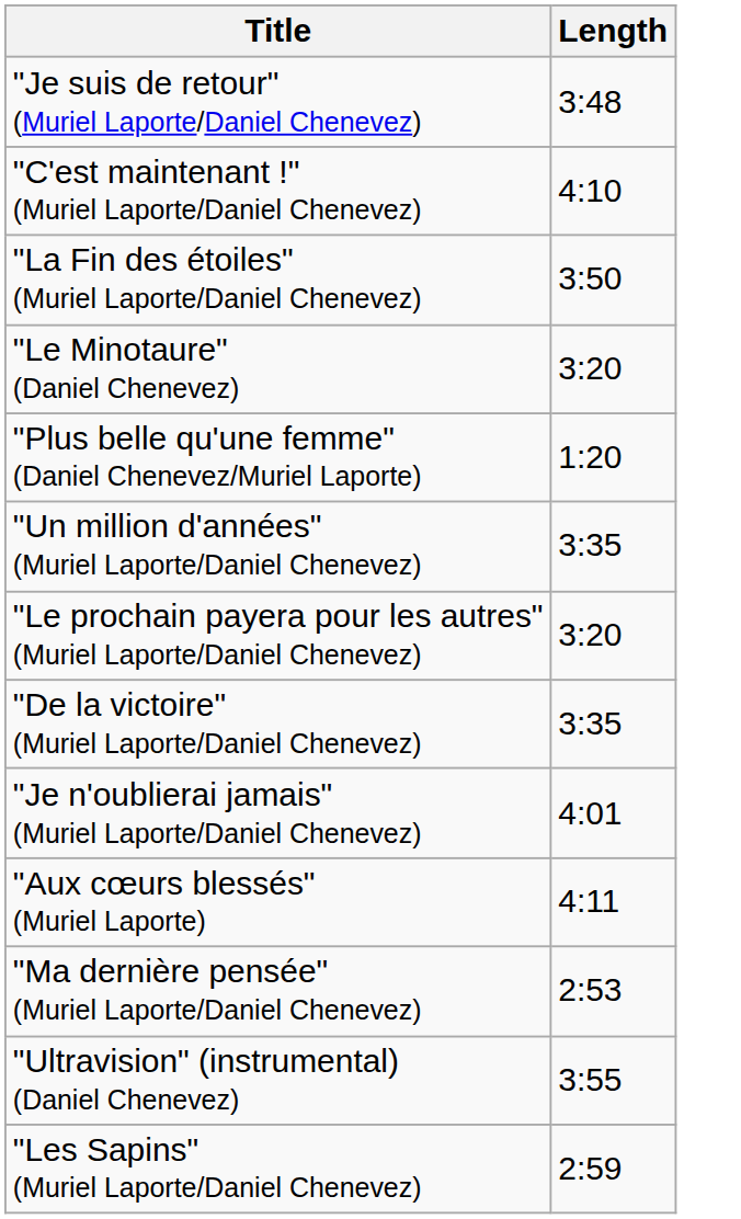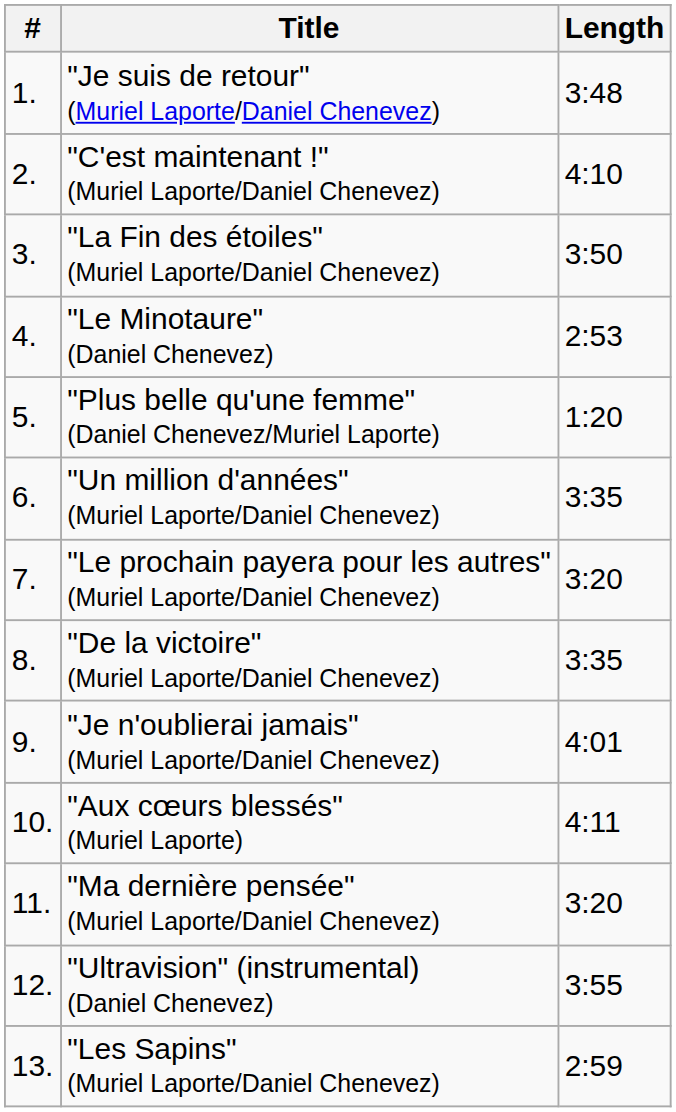+ column: # | 1. | 2. | 3. | 4. | 5. | 6. | 7. | 8. | 9. | 10. | 11. | 12. | 13.
"Le Minotaure" (Daniel Chenevez) | Length: 3:20 -> 2:53
"Ma dernière pensée" (Muriel Laporte/Daniel Chenevez) | Length: 2:53 -> 3:20
